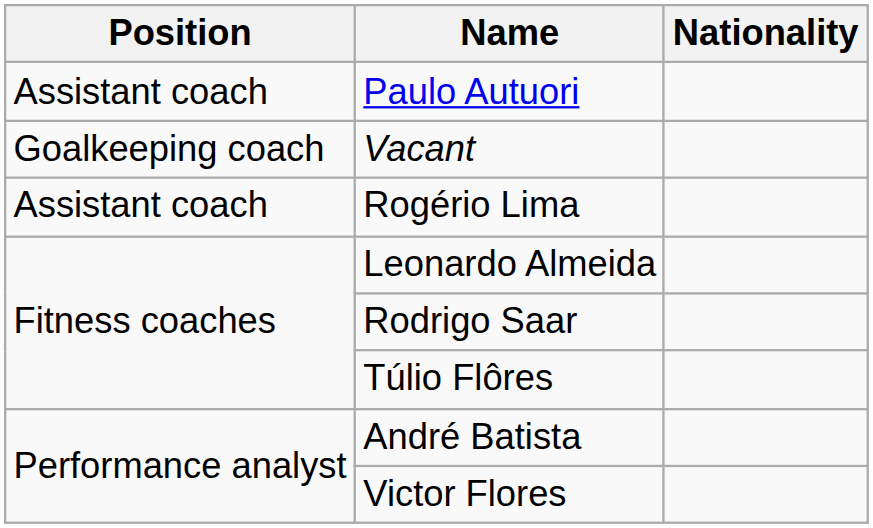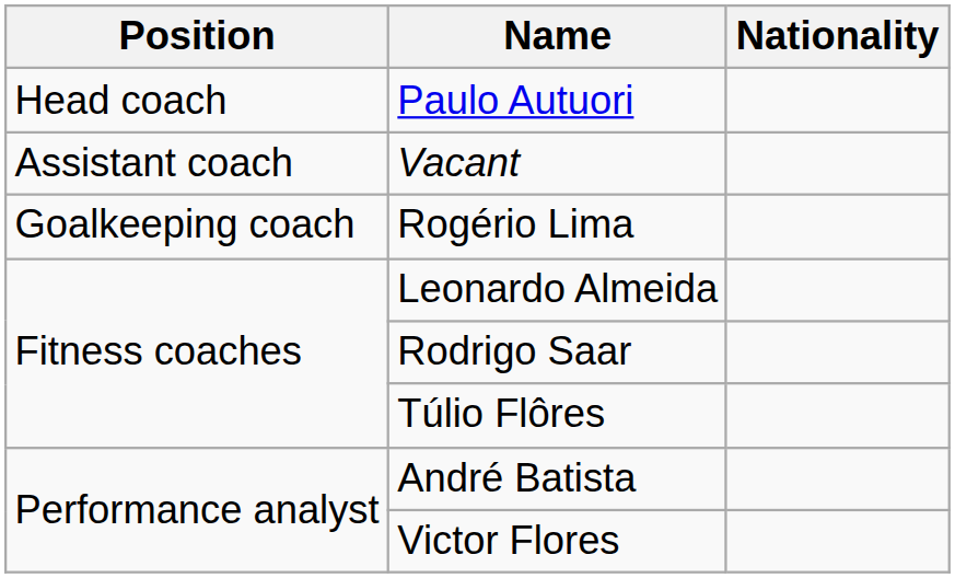Paulo Autuori | Position: Assistant coach -> Head coach
Vacant | Position: Goalkeeping coach -> Assistant coach
Rogério Lima | Position: Assistant coach -> Goalkeeping coach
